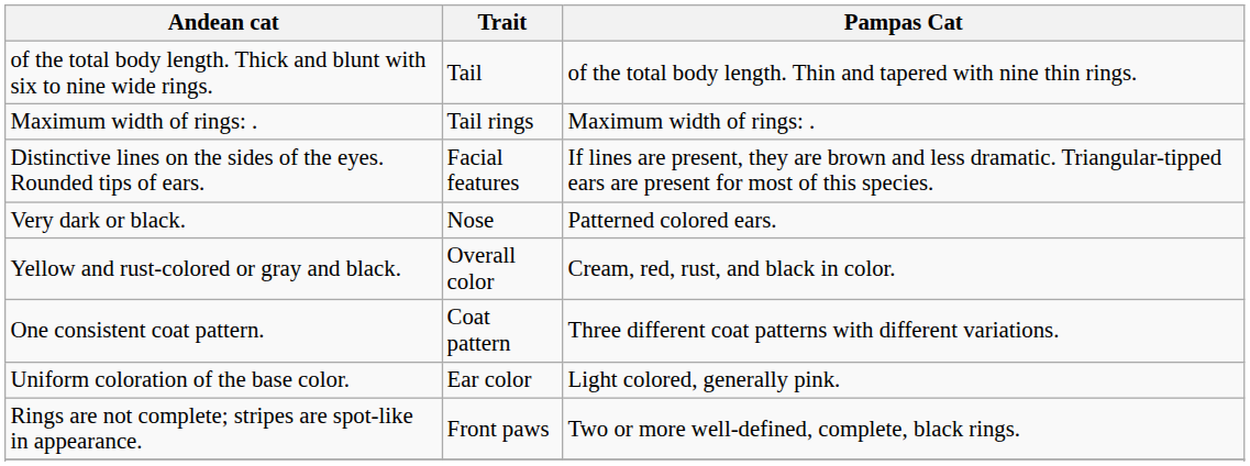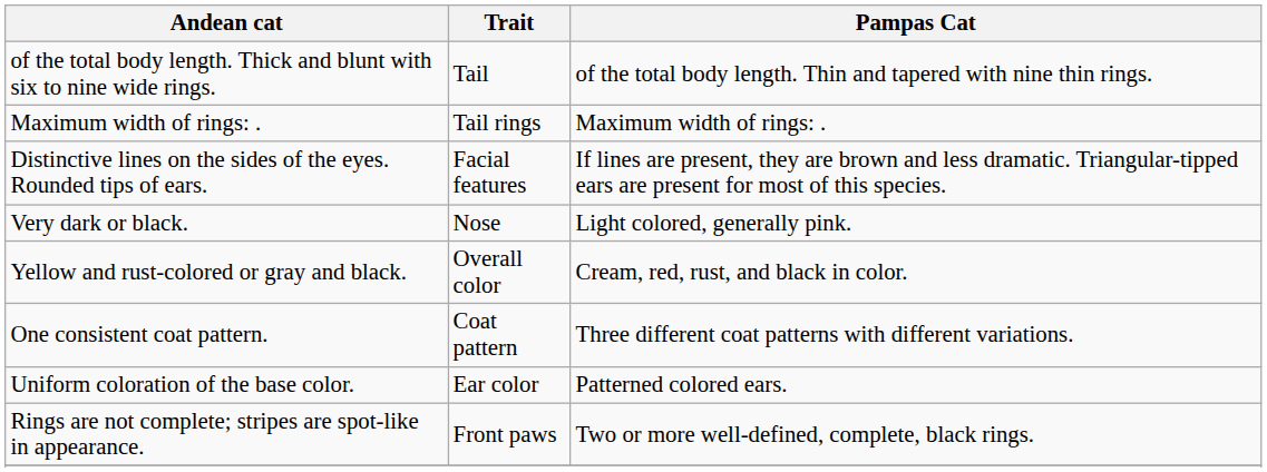Very dark or black. | Pampas Cat: Patterned colored ears. -> Light colored, generally pink.
Uniform coloration of the base color. | Pampas Cat: Light colored, generally pink. -> Patterned colored ears.
